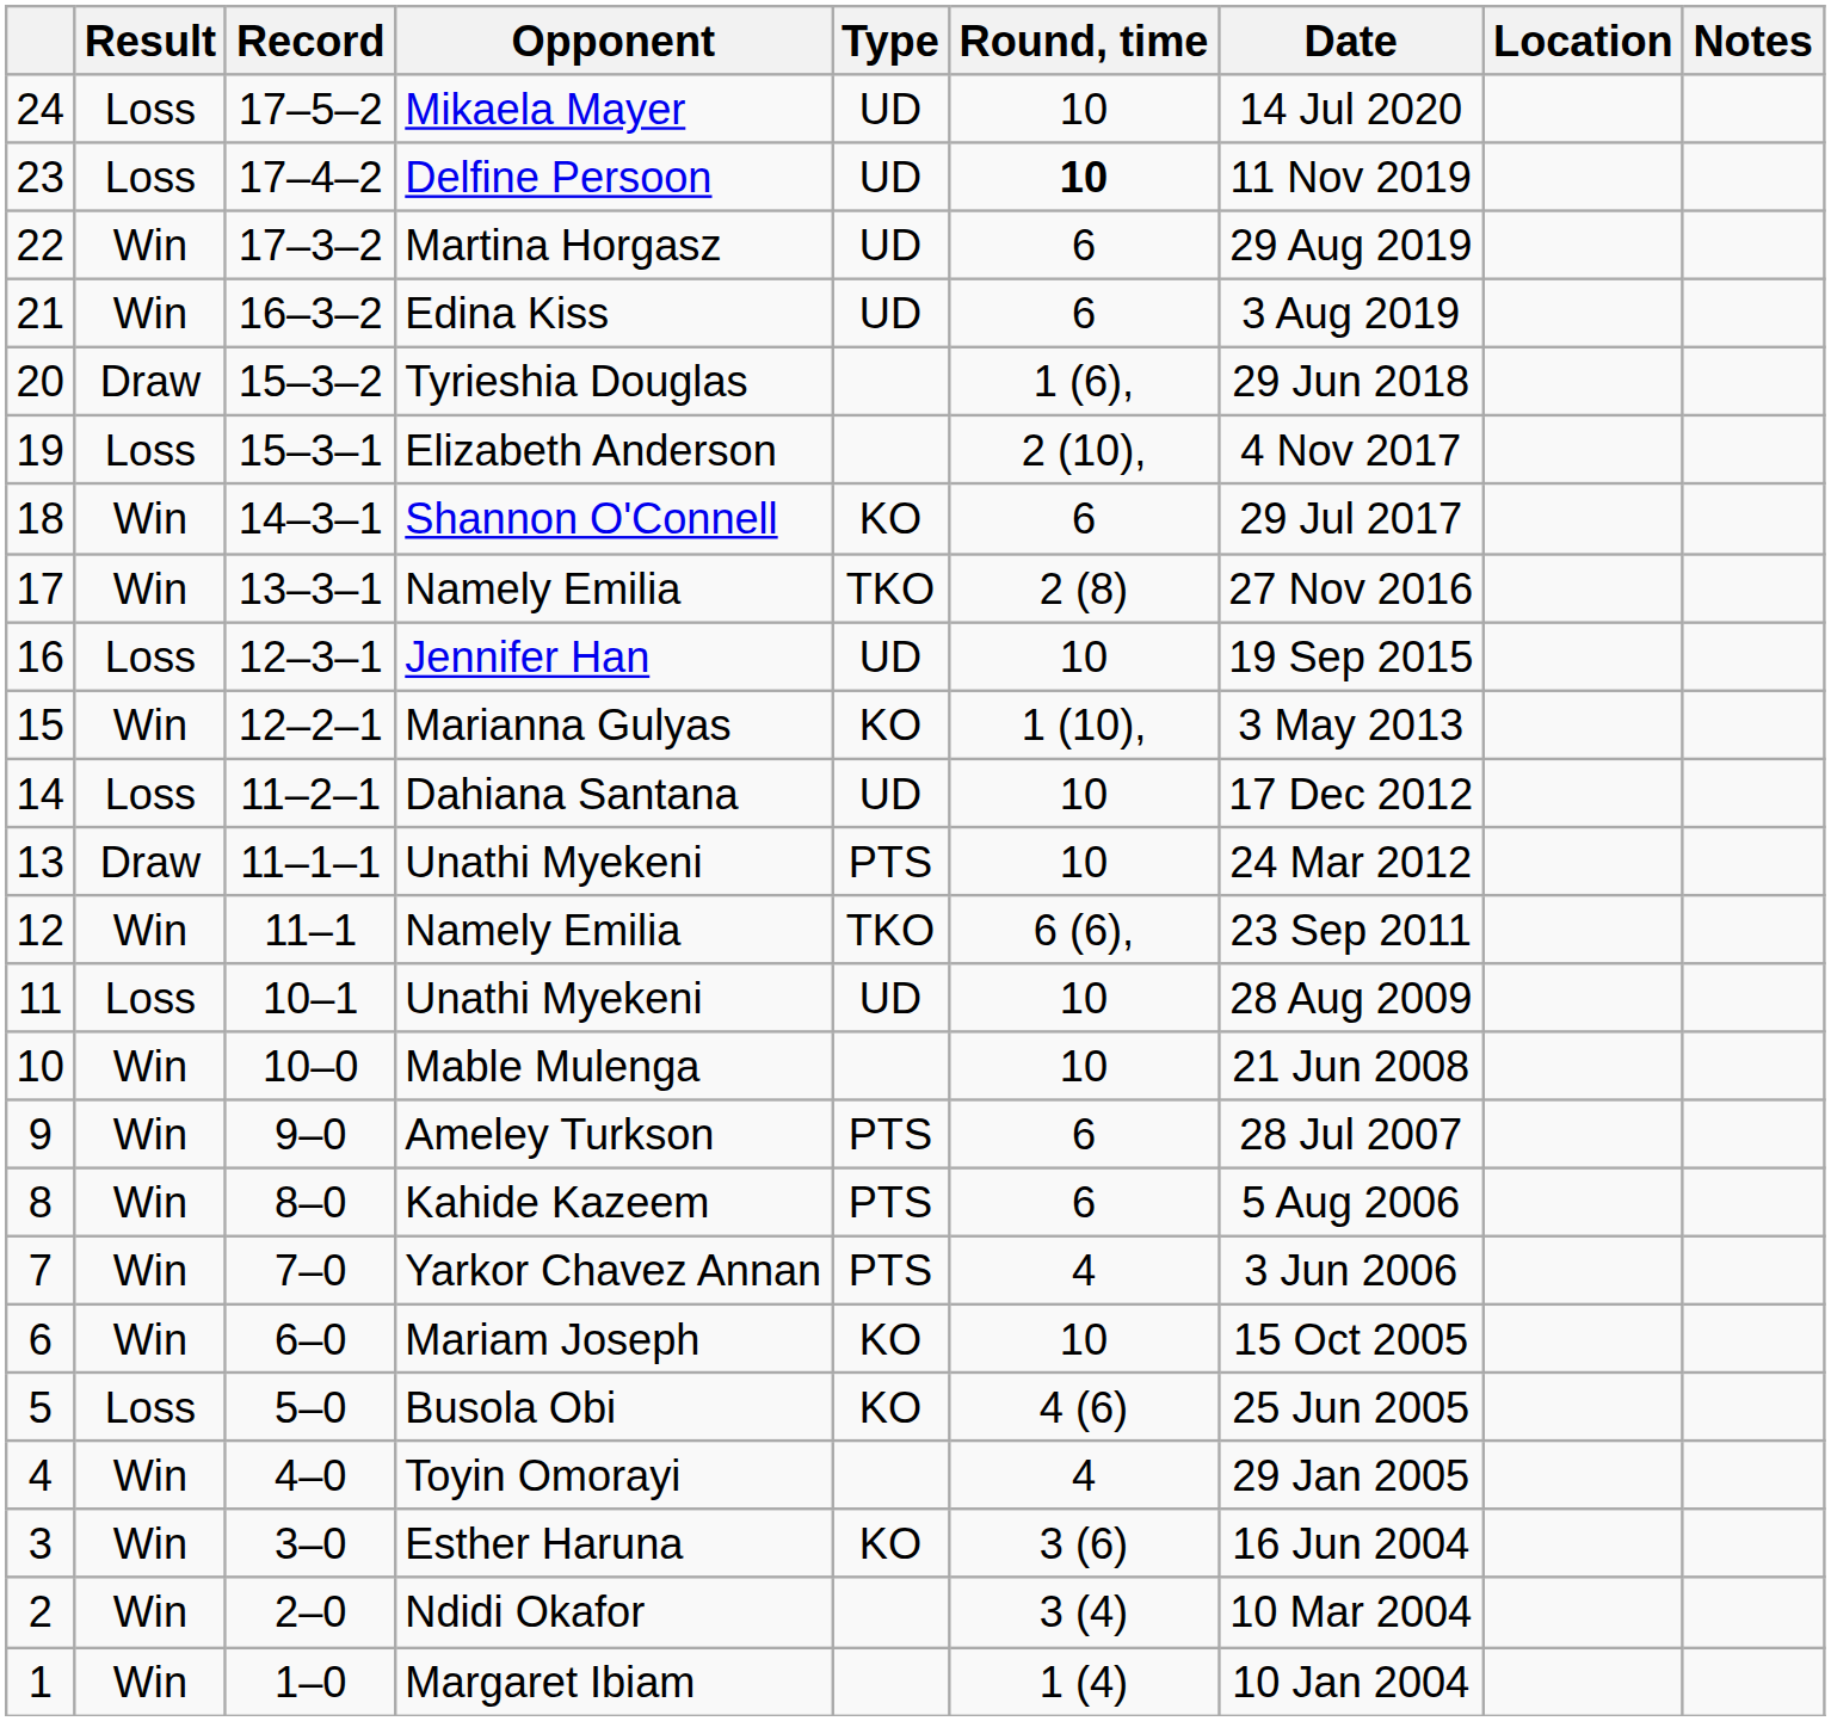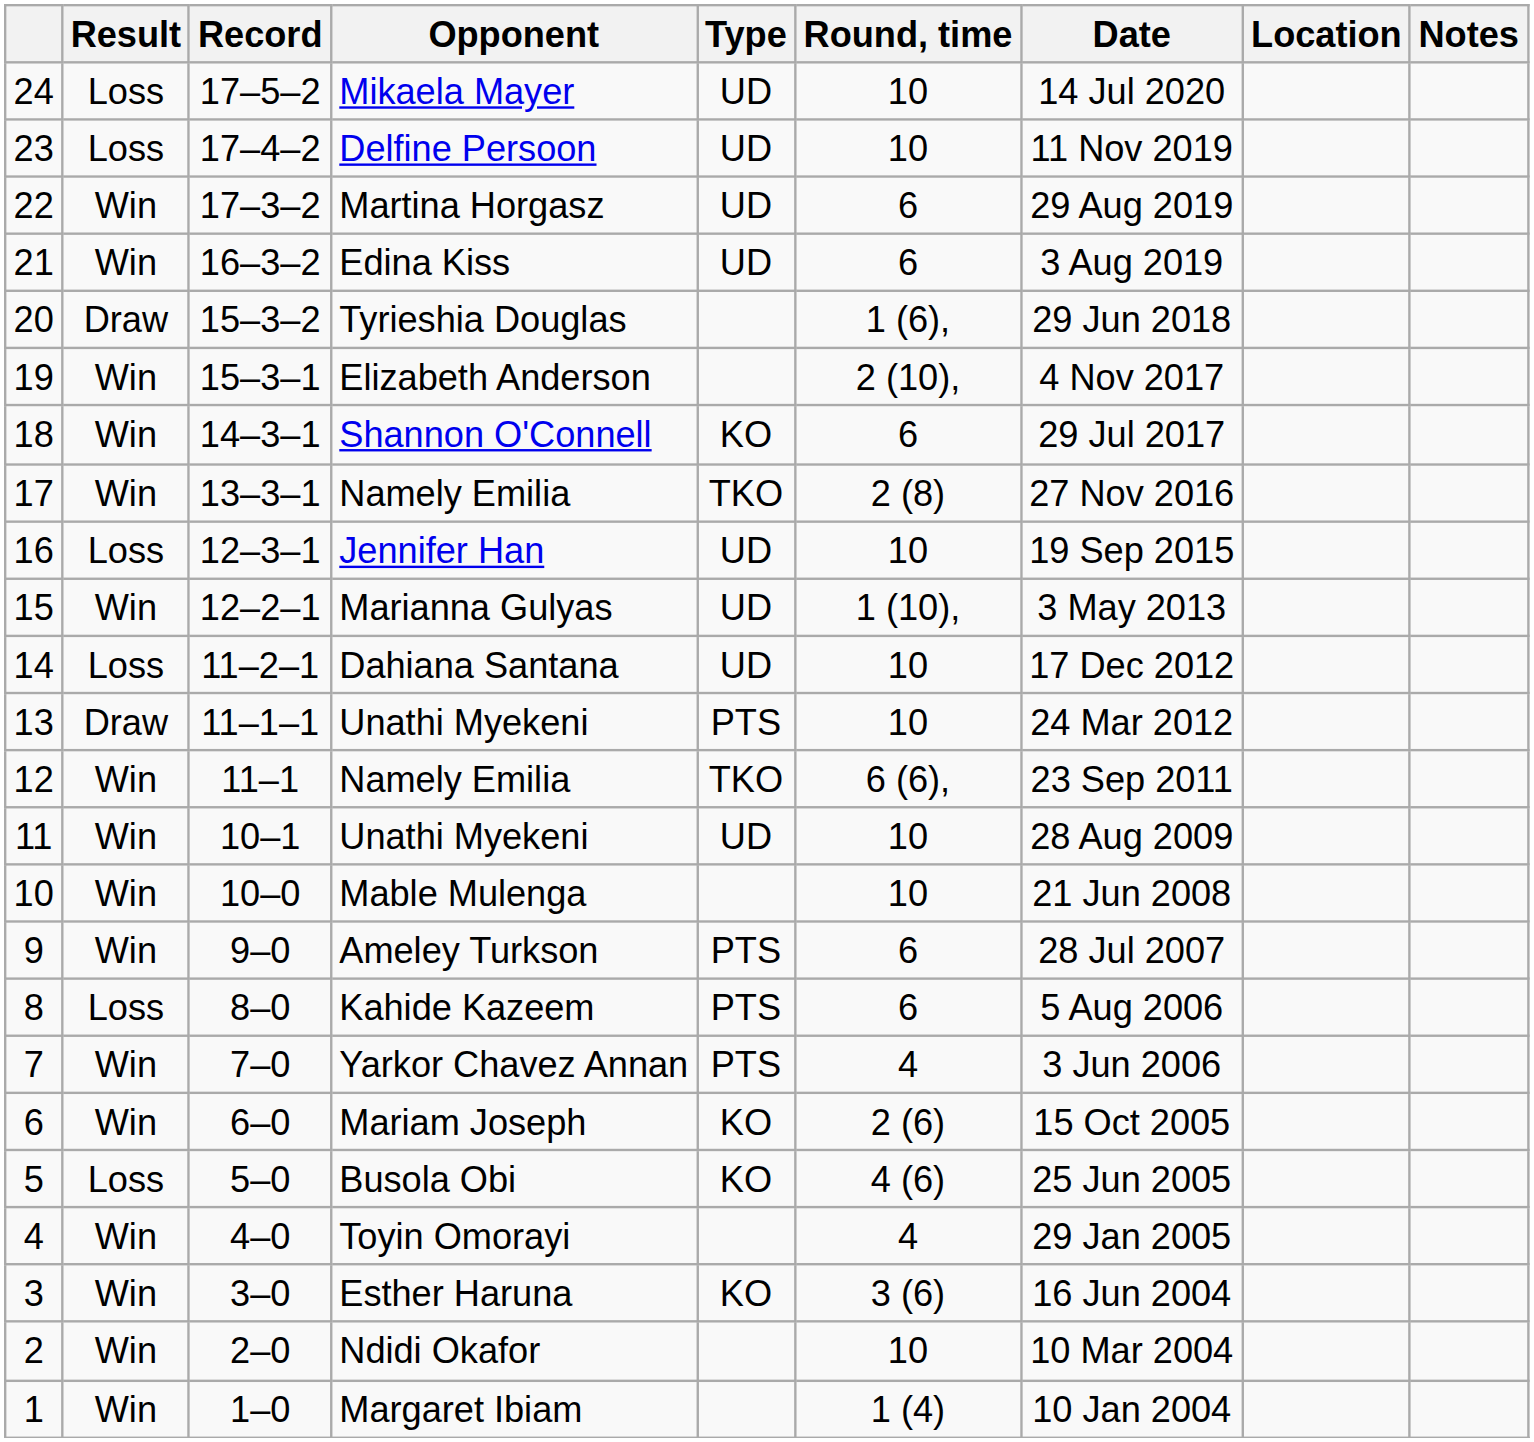Delfine Persoon | Round, time: bold -> normal
Elizabeth Anderson | Result: Loss -> Win
Marianna Gulyas | Type: KO -> UD
11 / Unathi Myekeni | Result: Loss -> Win
Kahide Kazeem | Result: Win -> Loss
Mariam Joseph | Round, time: 10 -> 2 (6)
Ndidi Okafor | Round, time: 3 (4) -> 10
